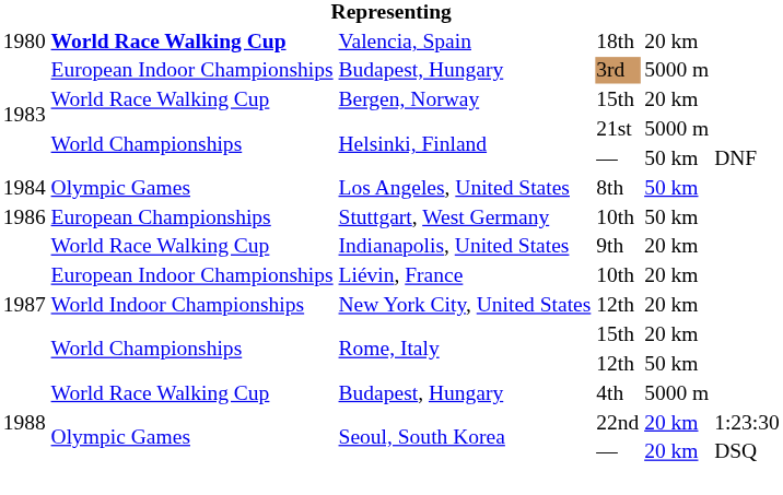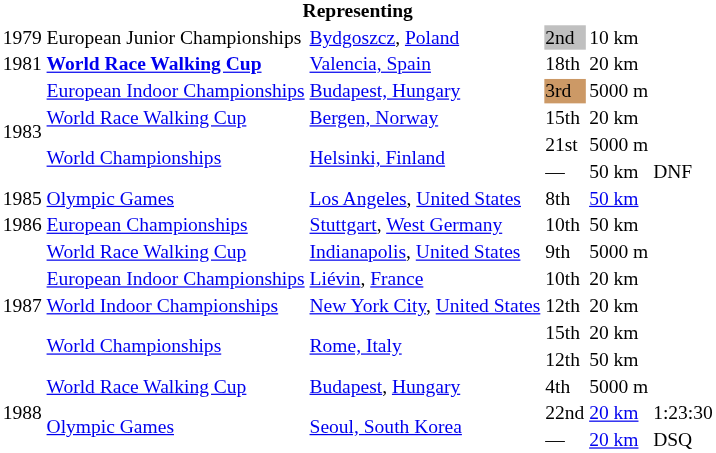+ row: 1979 | European Junior Championships | Bydgoszcz, Poland | 2nd | 10 km
Valencia, Spain | column 1: 1980 -> 1981
Los Angeles, United States | column 1: 1984 -> 1985
Indianapolis, United States | column 5: 20 km -> 5000 m
